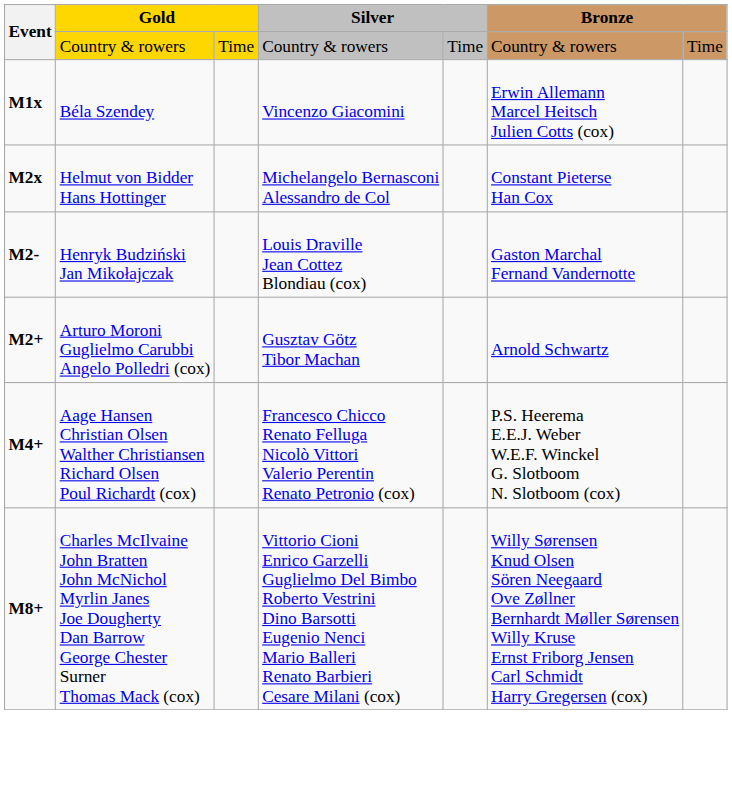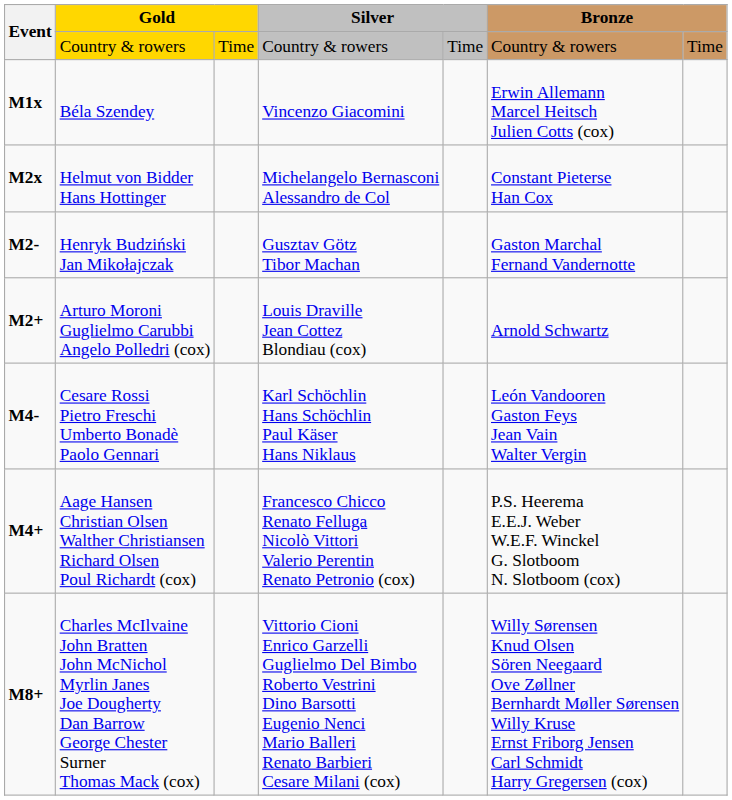Henryk Budziński Jan Mikołajczak | column 4: Louis Draville Jean Cottez Blondiau (cox) -> Gusztav Götz Tibor Machan
Arturo Moroni Guglielmo Carubbi Angelo Polledri (cox) | column 4: Gusztav Götz Tibor Machan -> Louis Draville Jean Cottez Blondiau (cox)
+ row: M4- | Cesare Rossi Pietro Freschi Umberto Bonadè Paolo Gennari | Karl Schöchlin Hans Schöchlin Paul Käser Hans Niklaus | León Vandooren Gaston Feys Jean Vain Walter Vergin
